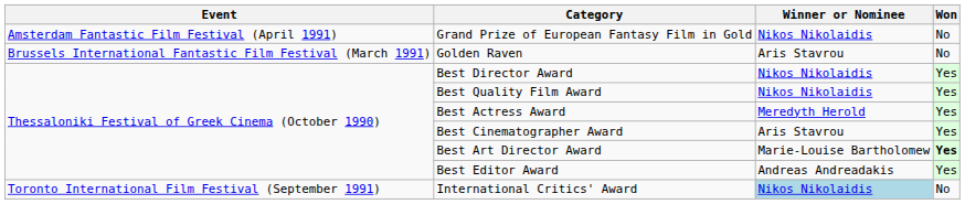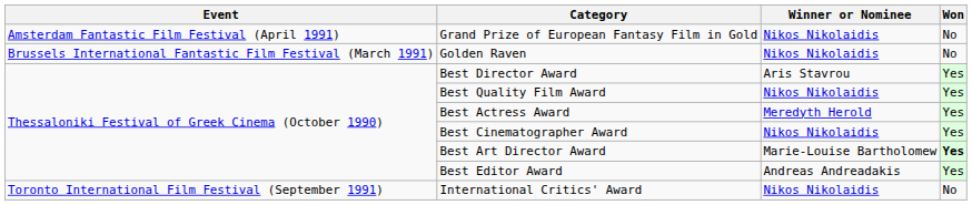Golden Raven | Winner or Nominee: Aris Stavrou -> Nikos Nikolaidis
Best Director Award | Winner or Nominee: Nikos Nikolaidis -> Aris Stavrou
Best Cinematographer Award | Winner or Nominee: Aris Stavrou -> Nikos Nikolaidis
International Critics' Award | Winner or Nominee: lightblue background -> no background
